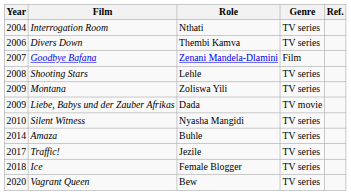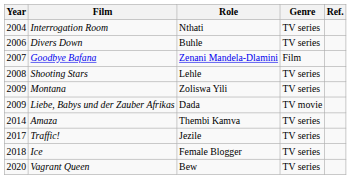Divers Down | Role: Thembi Kamva -> Buhle
- row: 2010 | Silent Witness | Nyasha Mangidi | TV series
Amaza | Role: Buhle -> Thembi Kamva
